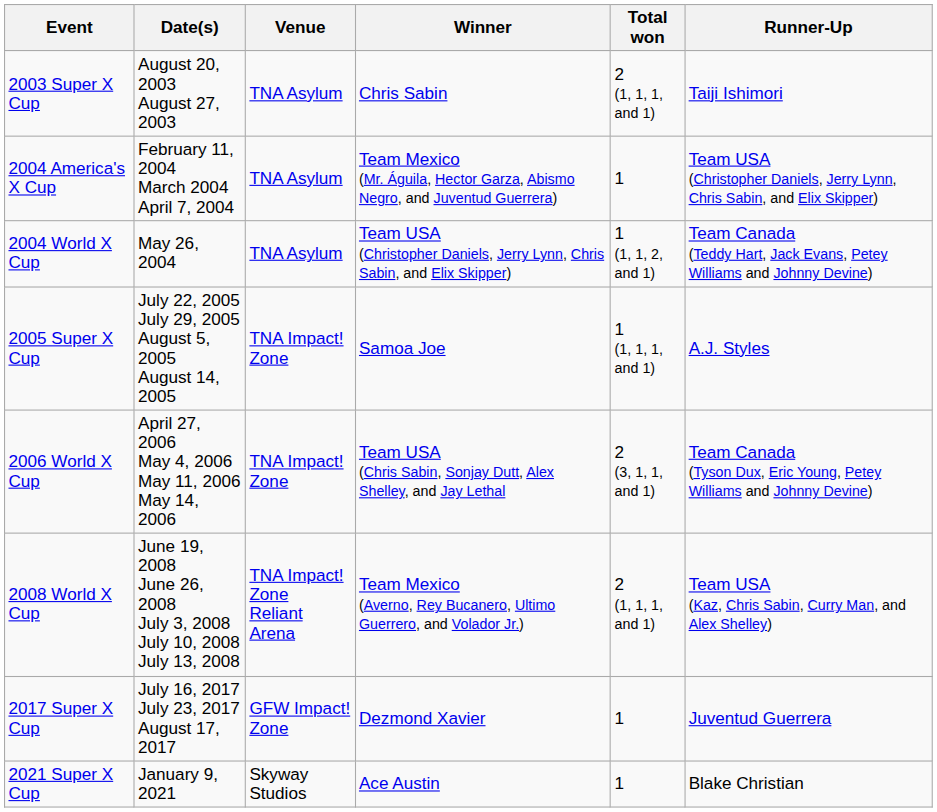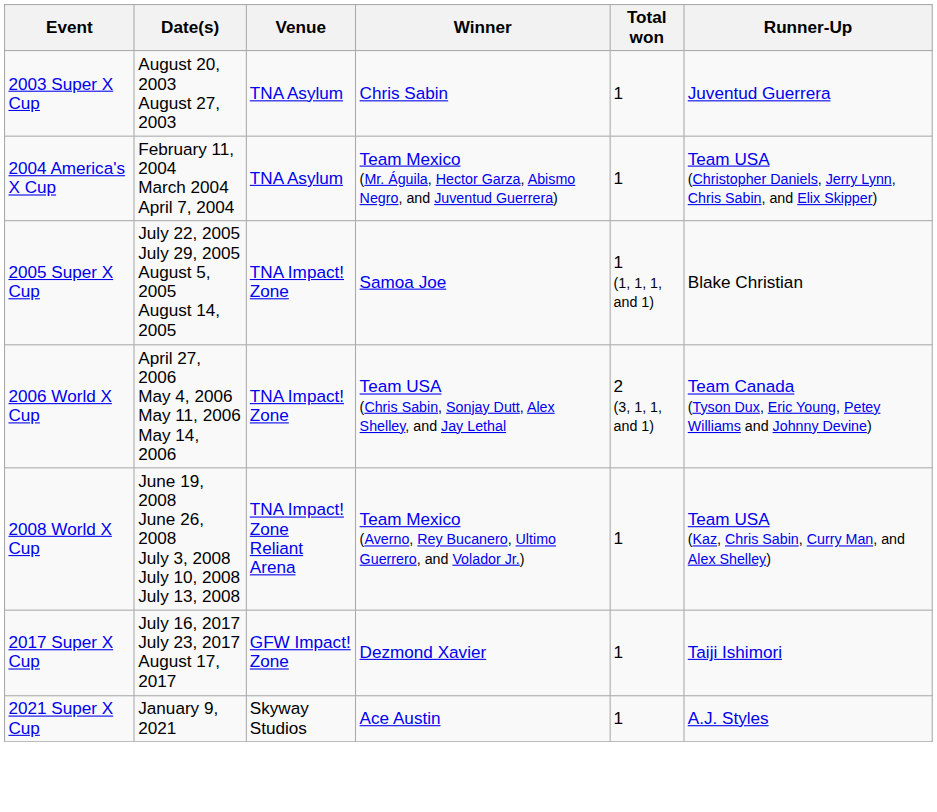2003 Super X Cup | Total won: 2 (1, 1, 1, and 1) -> 1
2003 Super X Cup | Runner-Up: Taiji Ishimori -> Juventud Guerrera
- row: 2004 World X Cup | May 26, 2004 | TNA Asylum | Team USA (Christopher Daniels, Jerry Lynn, Chris Sabin, and Elix Skipper) | 1 (1, 1, 2, and 1) | Team Canada (Teddy Hart, Jack Evans, Petey Williams and Johnny Devine)
2005 Super X Cup | Runner-Up: A.J. Styles -> Blake Christian
2008 World X Cup | Total won: 2 (1, 1, 1, and 1) -> 1
2017 Super X Cup | Runner-Up: Juventud Guerrera -> Taiji Ishimori
2021 Super X Cup | Runner-Up: Blake Christian -> A.J. Styles
